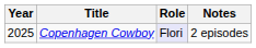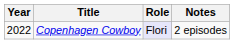Copenhagen Cowboy | Year: 2025 -> 2022
